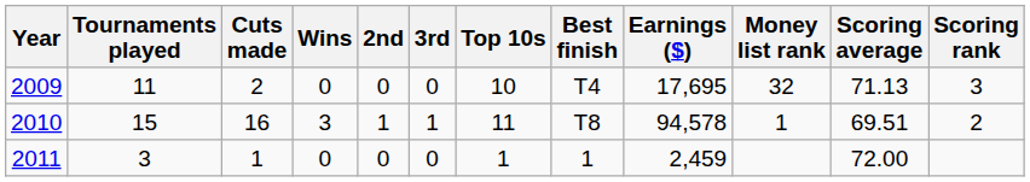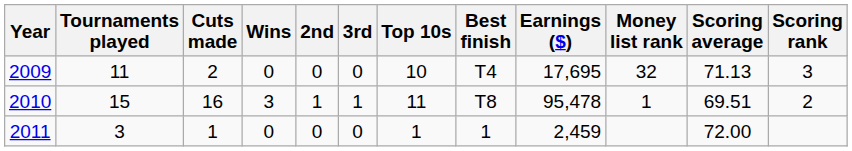2010 | Earnings ($): 94,578 -> 95,478
